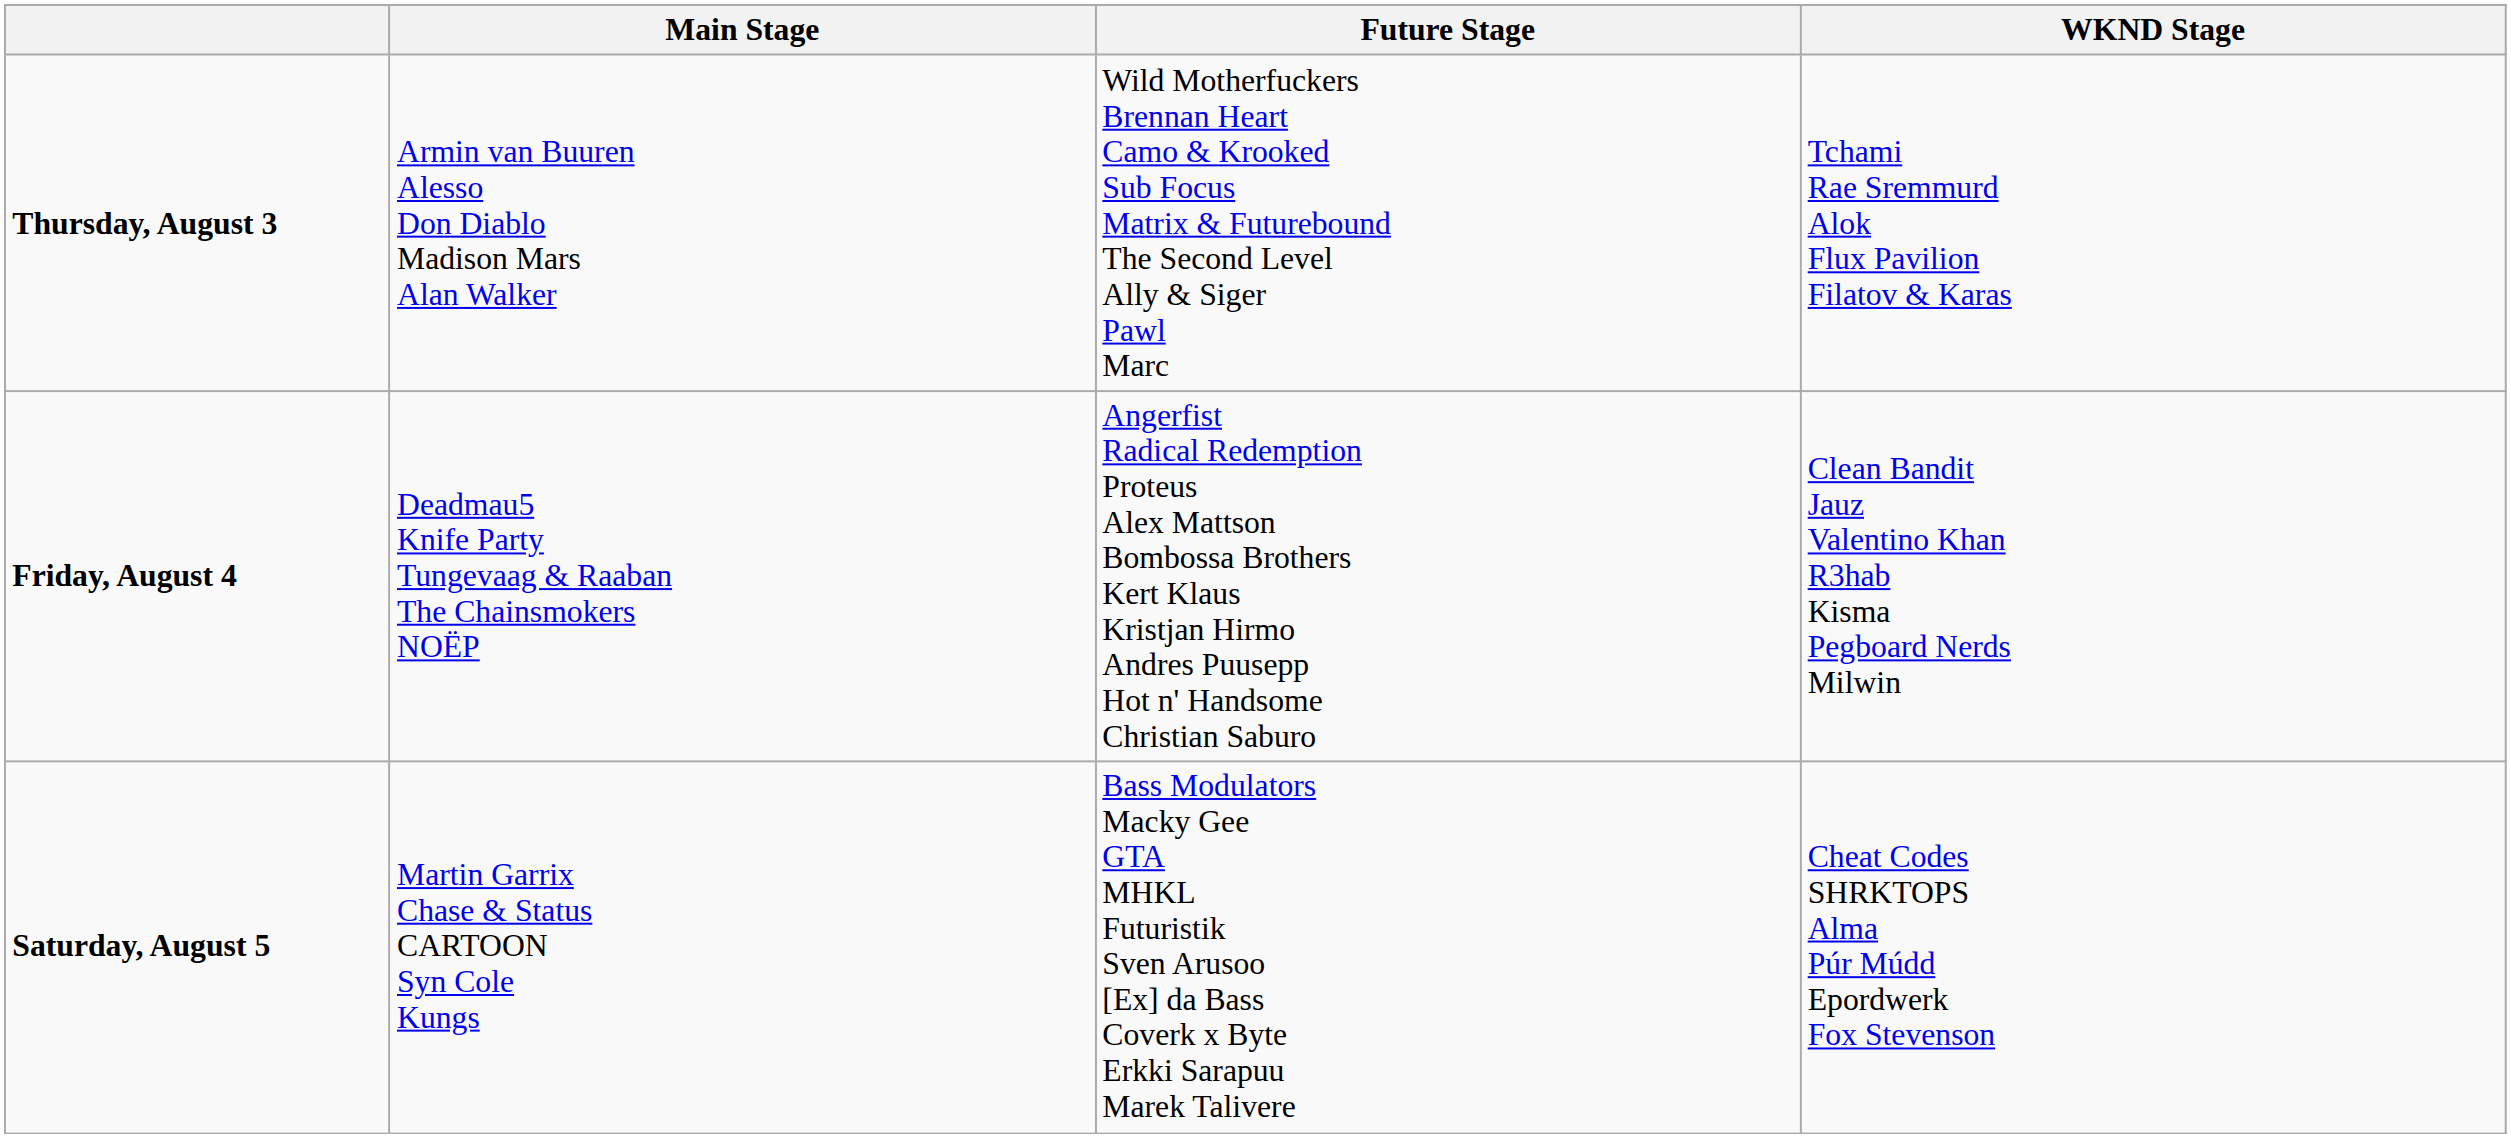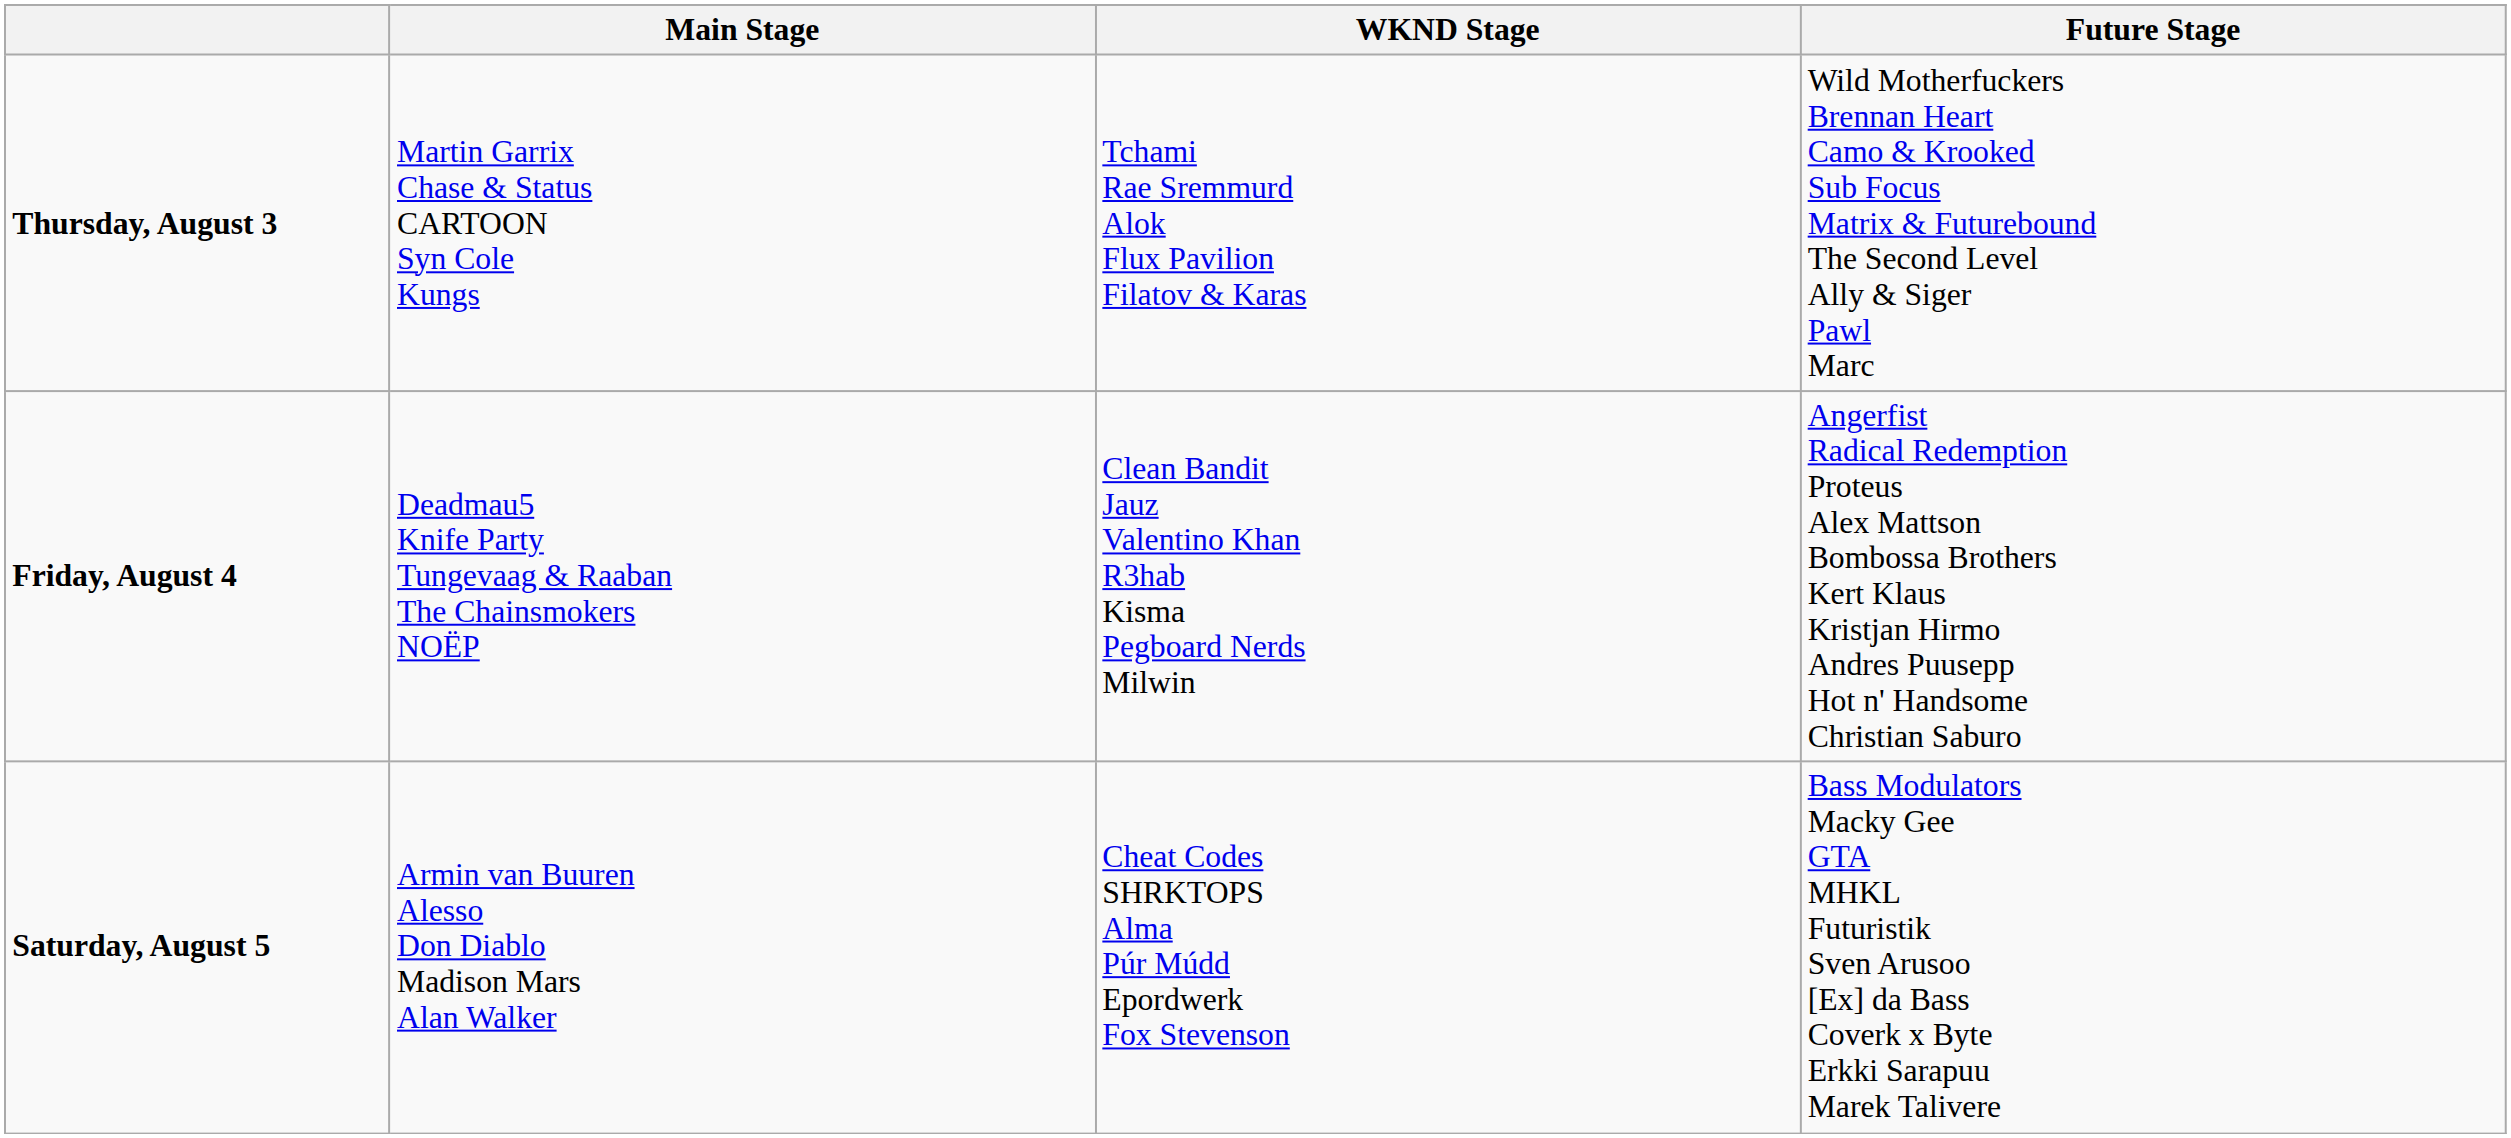columns swapped: WKND Stage <-> Future Stage
Thursday, August 3 | Main Stage: Armin van Buuren Alesso Don Diablo Madison Mars Alan Walker -> Martin Garrix Chase & Status CARTOON Syn Cole Kungs
Saturday, August 5 | Main Stage: Martin Garrix Chase & Status CARTOON Syn Cole Kungs -> Armin van Buuren Alesso Don Diablo Madison Mars Alan Walker
